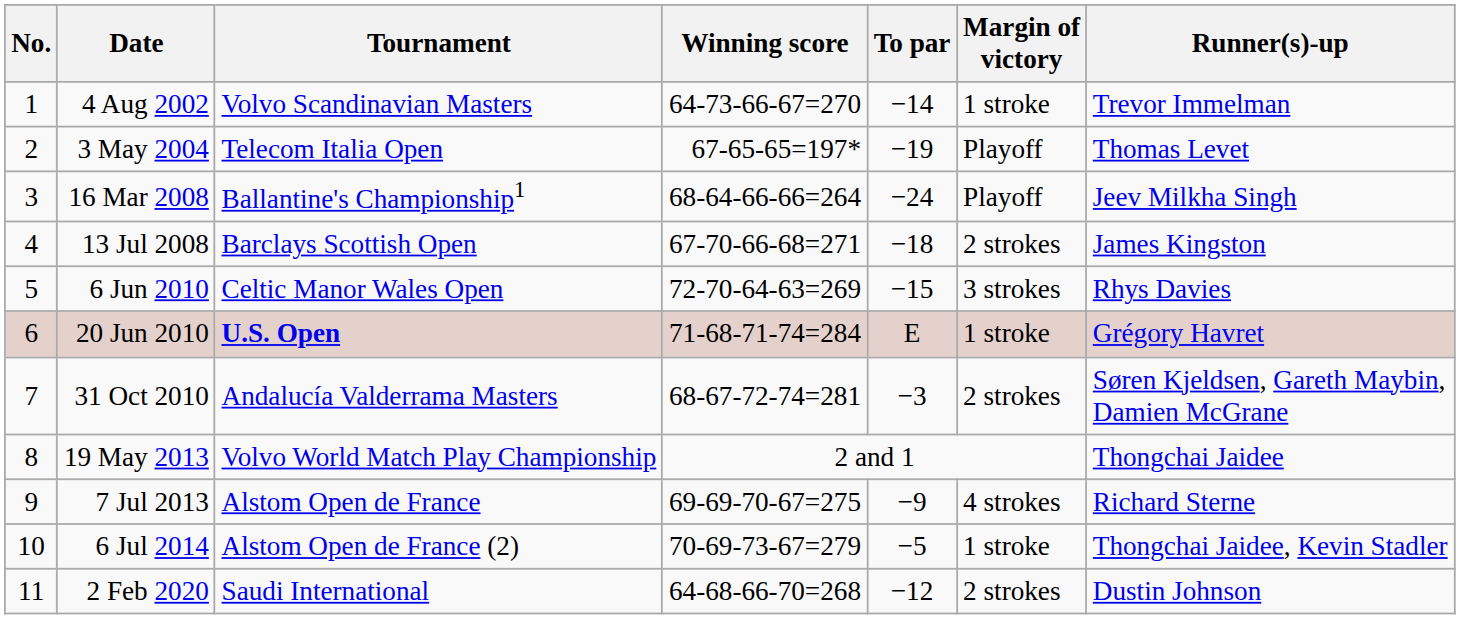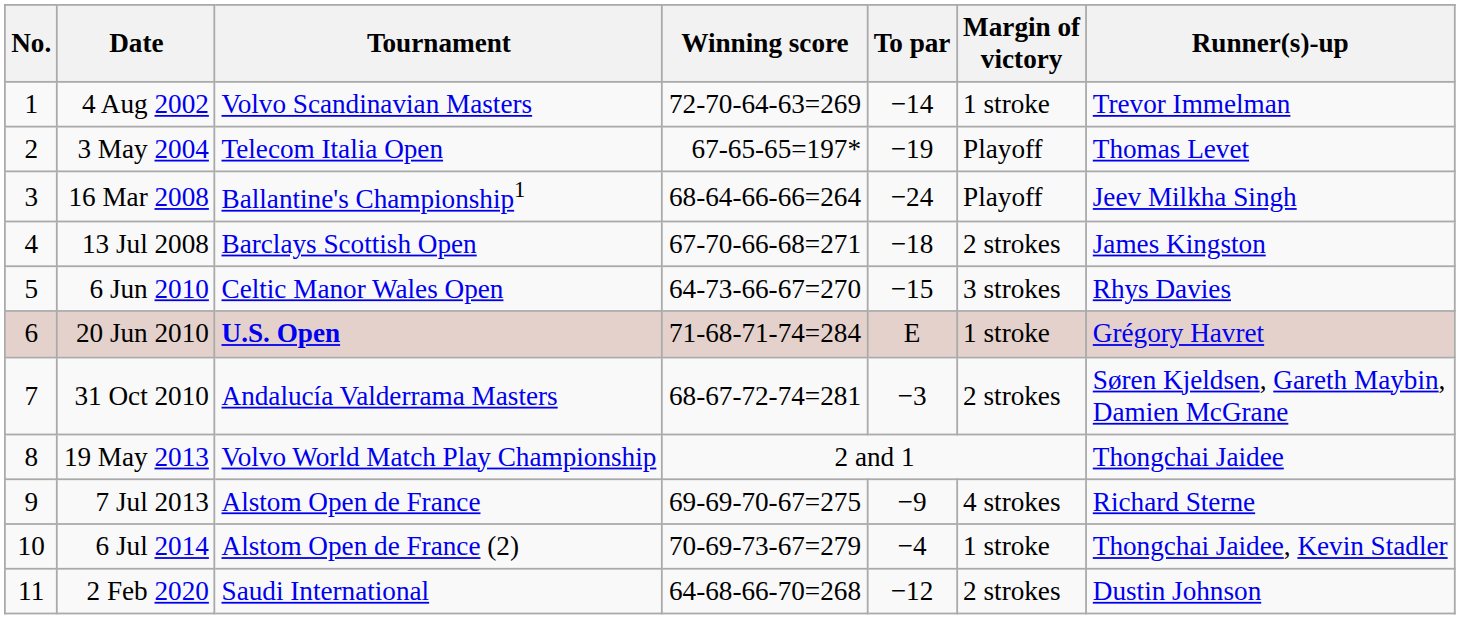4 Aug 2002 | Winning score: 64-73-66-67=270 -> 72-70-64-63=269
6 Jun 2010 | Winning score: 72-70-64-63=269 -> 64-73-66-67=270
6 Jul 2014 | To par: −5 -> −4
